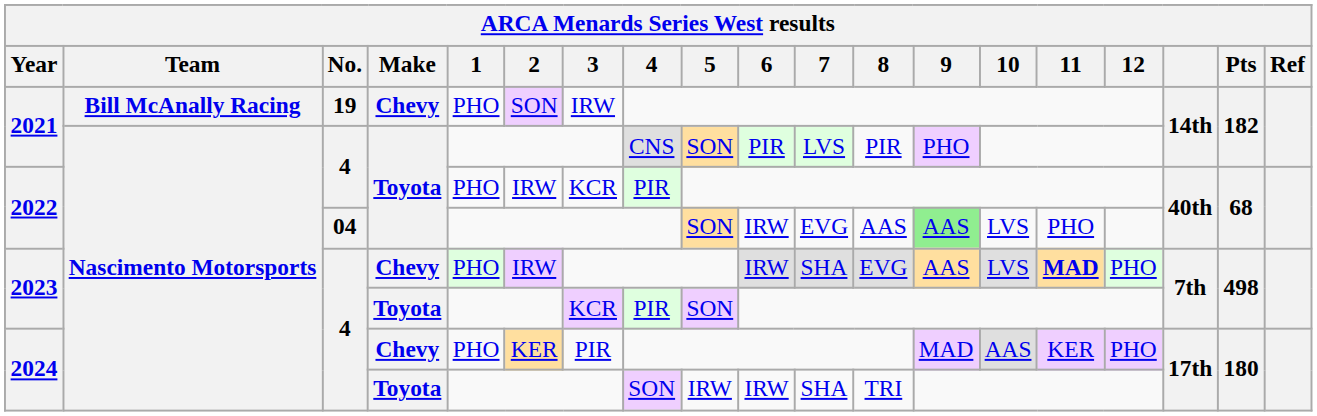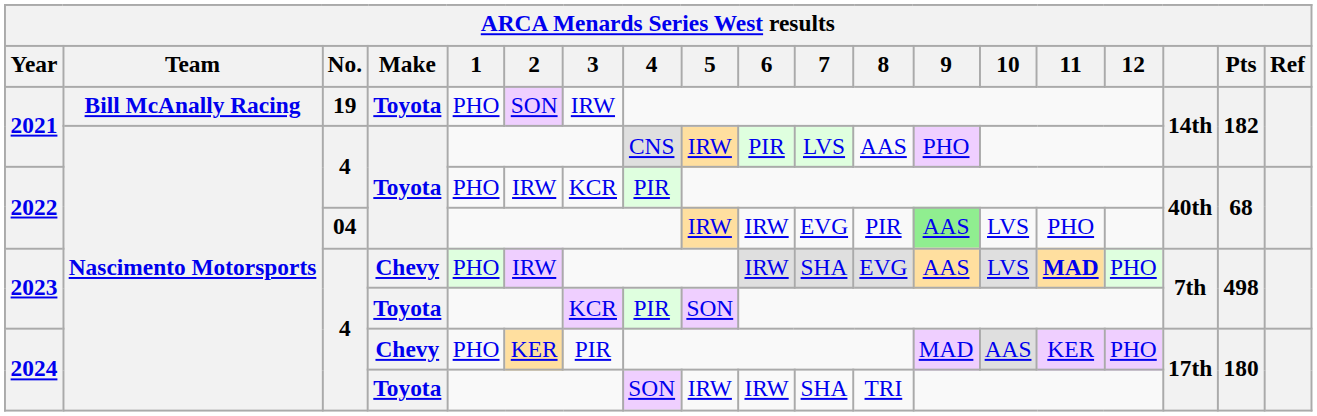2021 / 19 | Make: Chevy -> Toyota
2021 / 4 | 5: SON -> IRW
2021 / 4 | 8: PIR -> AAS
2022 / 04 | 5: SON -> IRW
2022 / 04 | 8: AAS -> PIR
